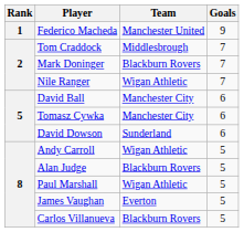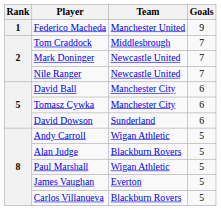Mark Doninger | Team: Blackburn Rovers -> Newcastle United
Nile Ranger | Team: Wigan Athletic -> Newcastle United
